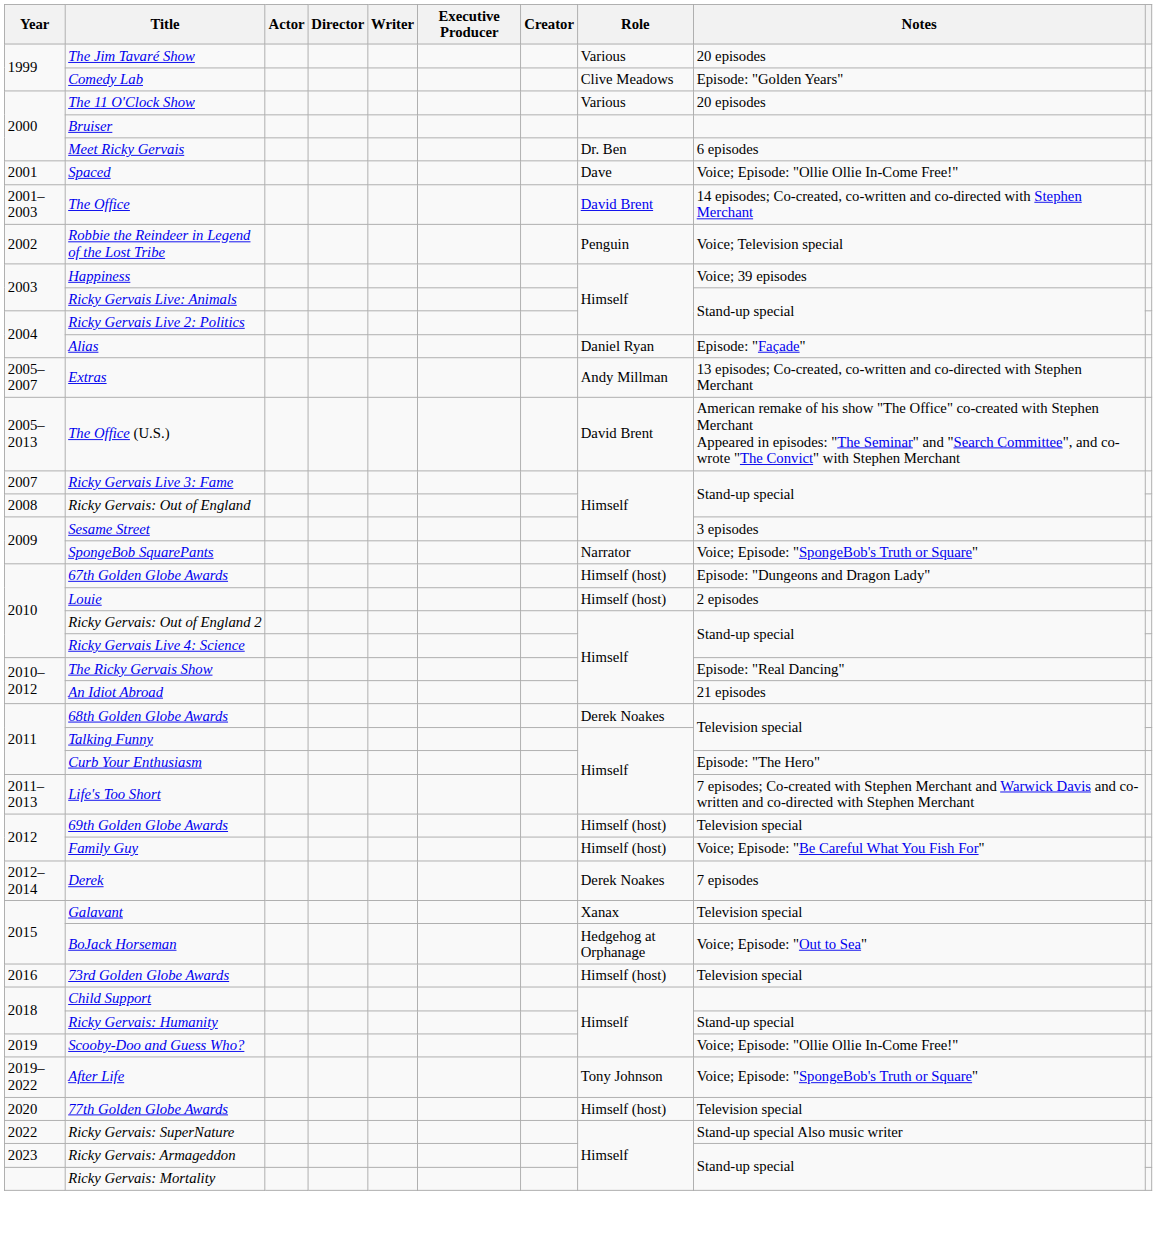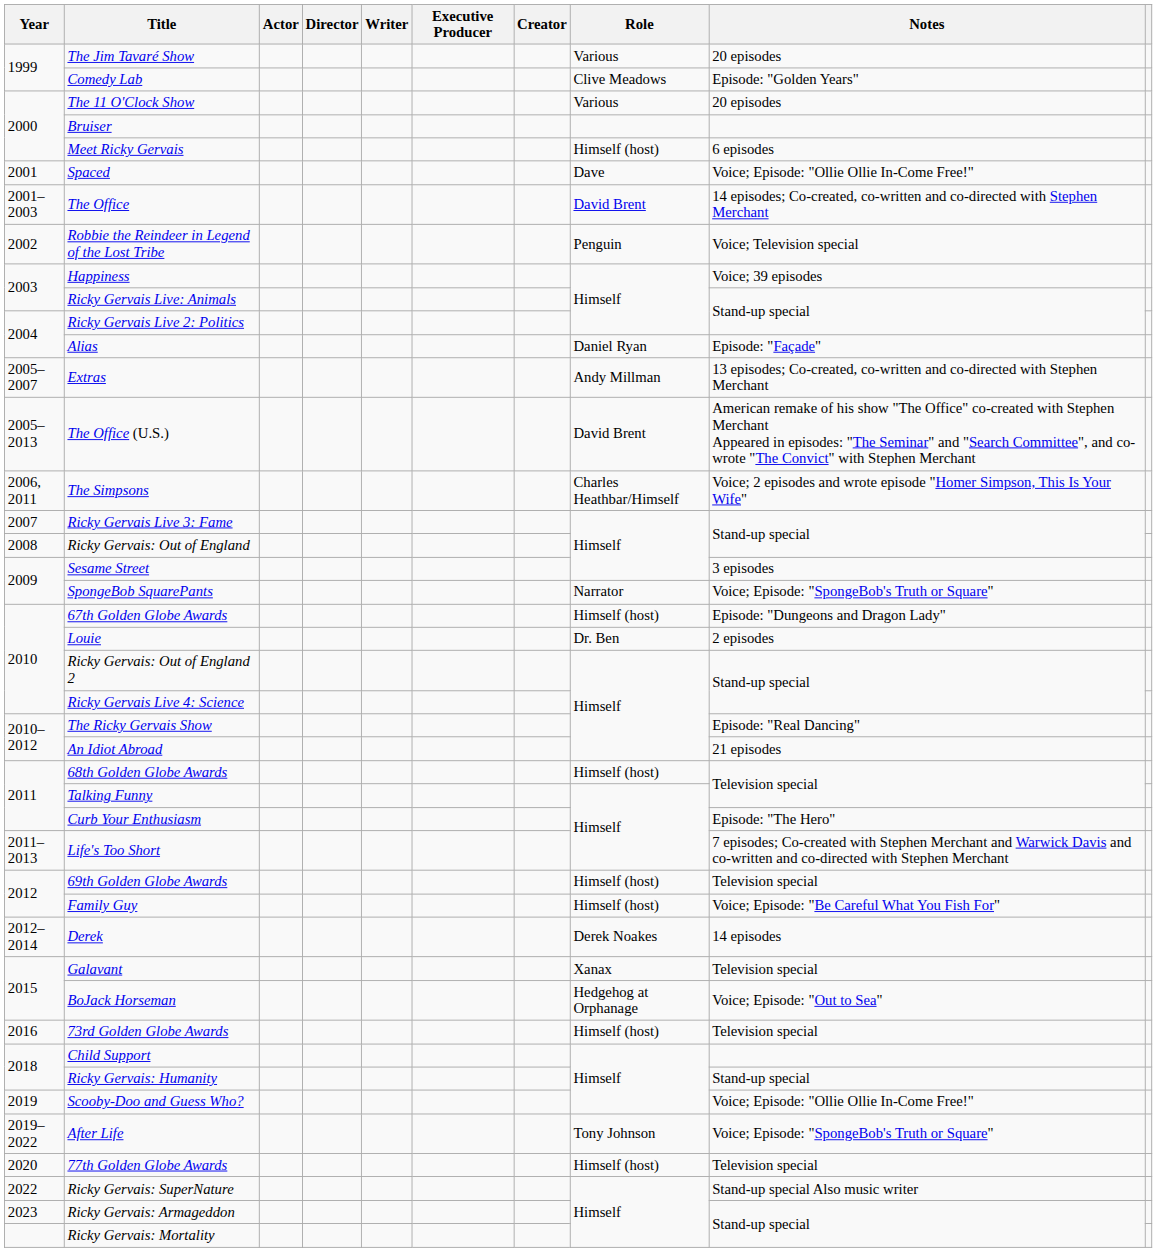Meet Ricky Gervais | Role: Dr. Ben -> Himself (host)
+ row: 2006, 2011 | The Simpsons | Charles Heathbar/Himself | Voice; 2 episodes and wrote episode "Homer Simpson, This Is Your Wife"
Louie | Role: Himself (host) -> Dr. Ben
68th Golden Globe Awards | Role: Derek Noakes -> Himself (host)
Derek | Notes: 7 episodes -> 14 episodes
